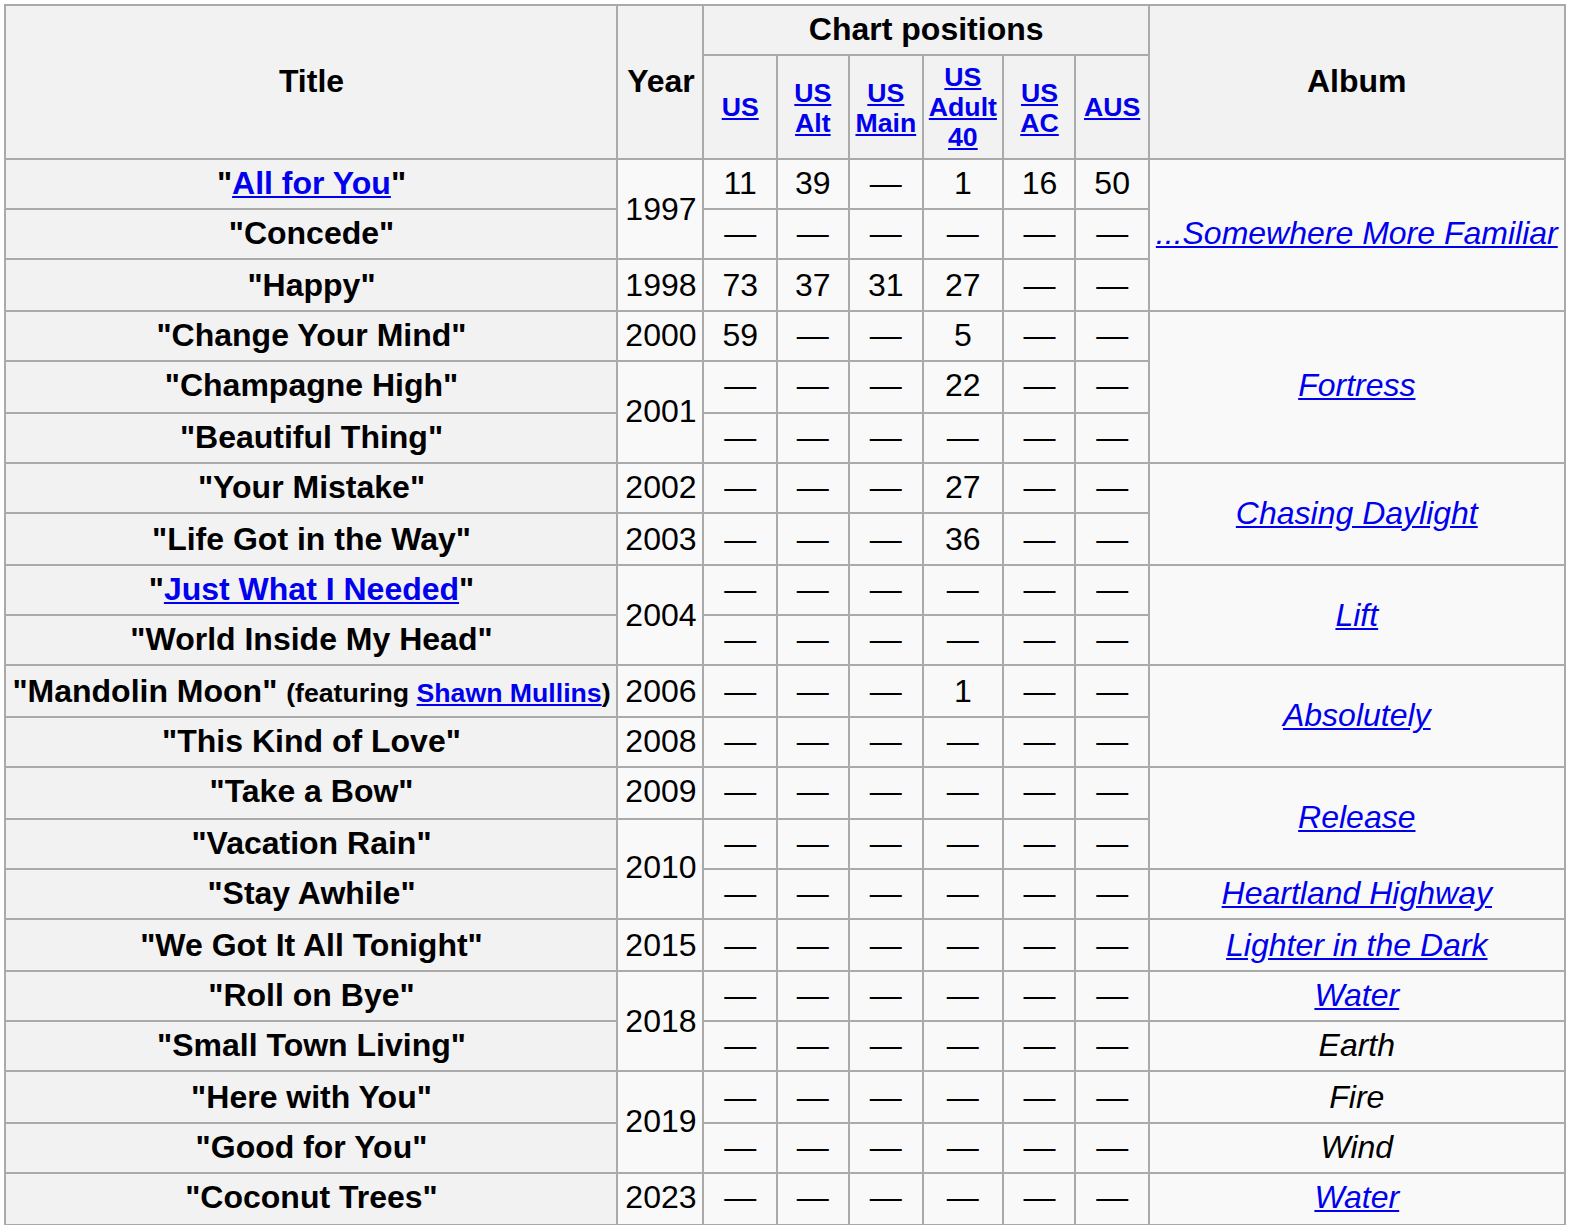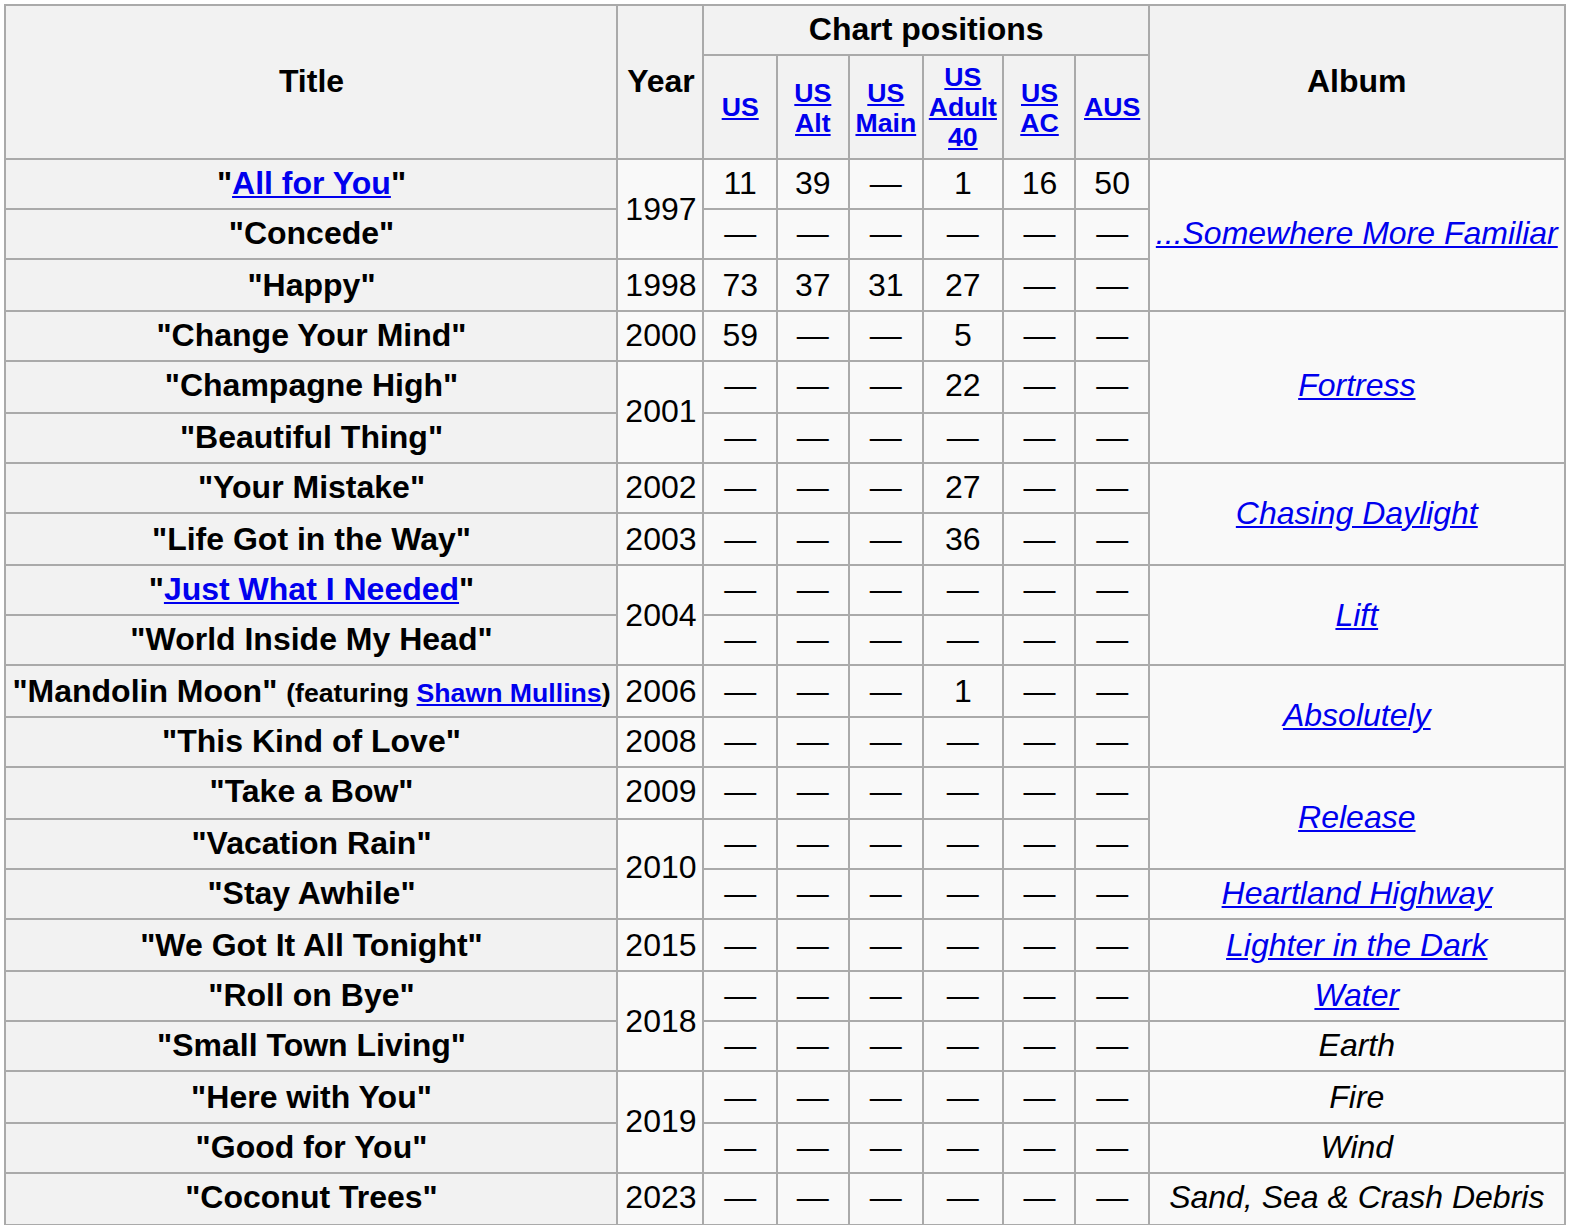"Coconut Trees" | Album: Water -> Sand, Sea & Crash Debris
